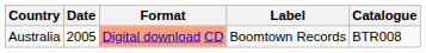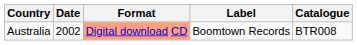Australia | Date: 2005 -> 2002
